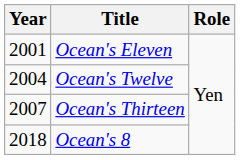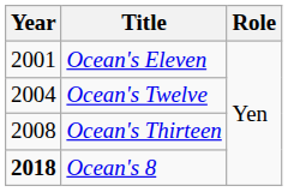Ocean's Thirteen | Year: 2007 -> 2008
Ocean's 8 | Year: normal -> bold
